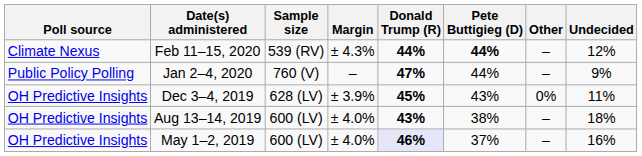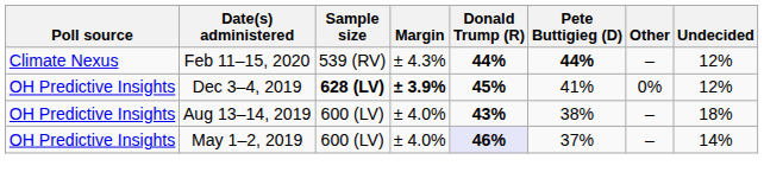- row: Public Policy Polling | Jan 2–4, 2020 | 760 (V) | – | 47% | 44% | – | 9%
Dec 3–4, 2019 | Sample size: normal -> bold
Dec 3–4, 2019 | Margin: normal -> bold
Dec 3–4, 2019 | Pete Buttigieg (D): 43% -> 41%
Dec 3–4, 2019 | Undecided: 11% -> 12%
May 1–2, 2019 | Undecided: 16% -> 14%
